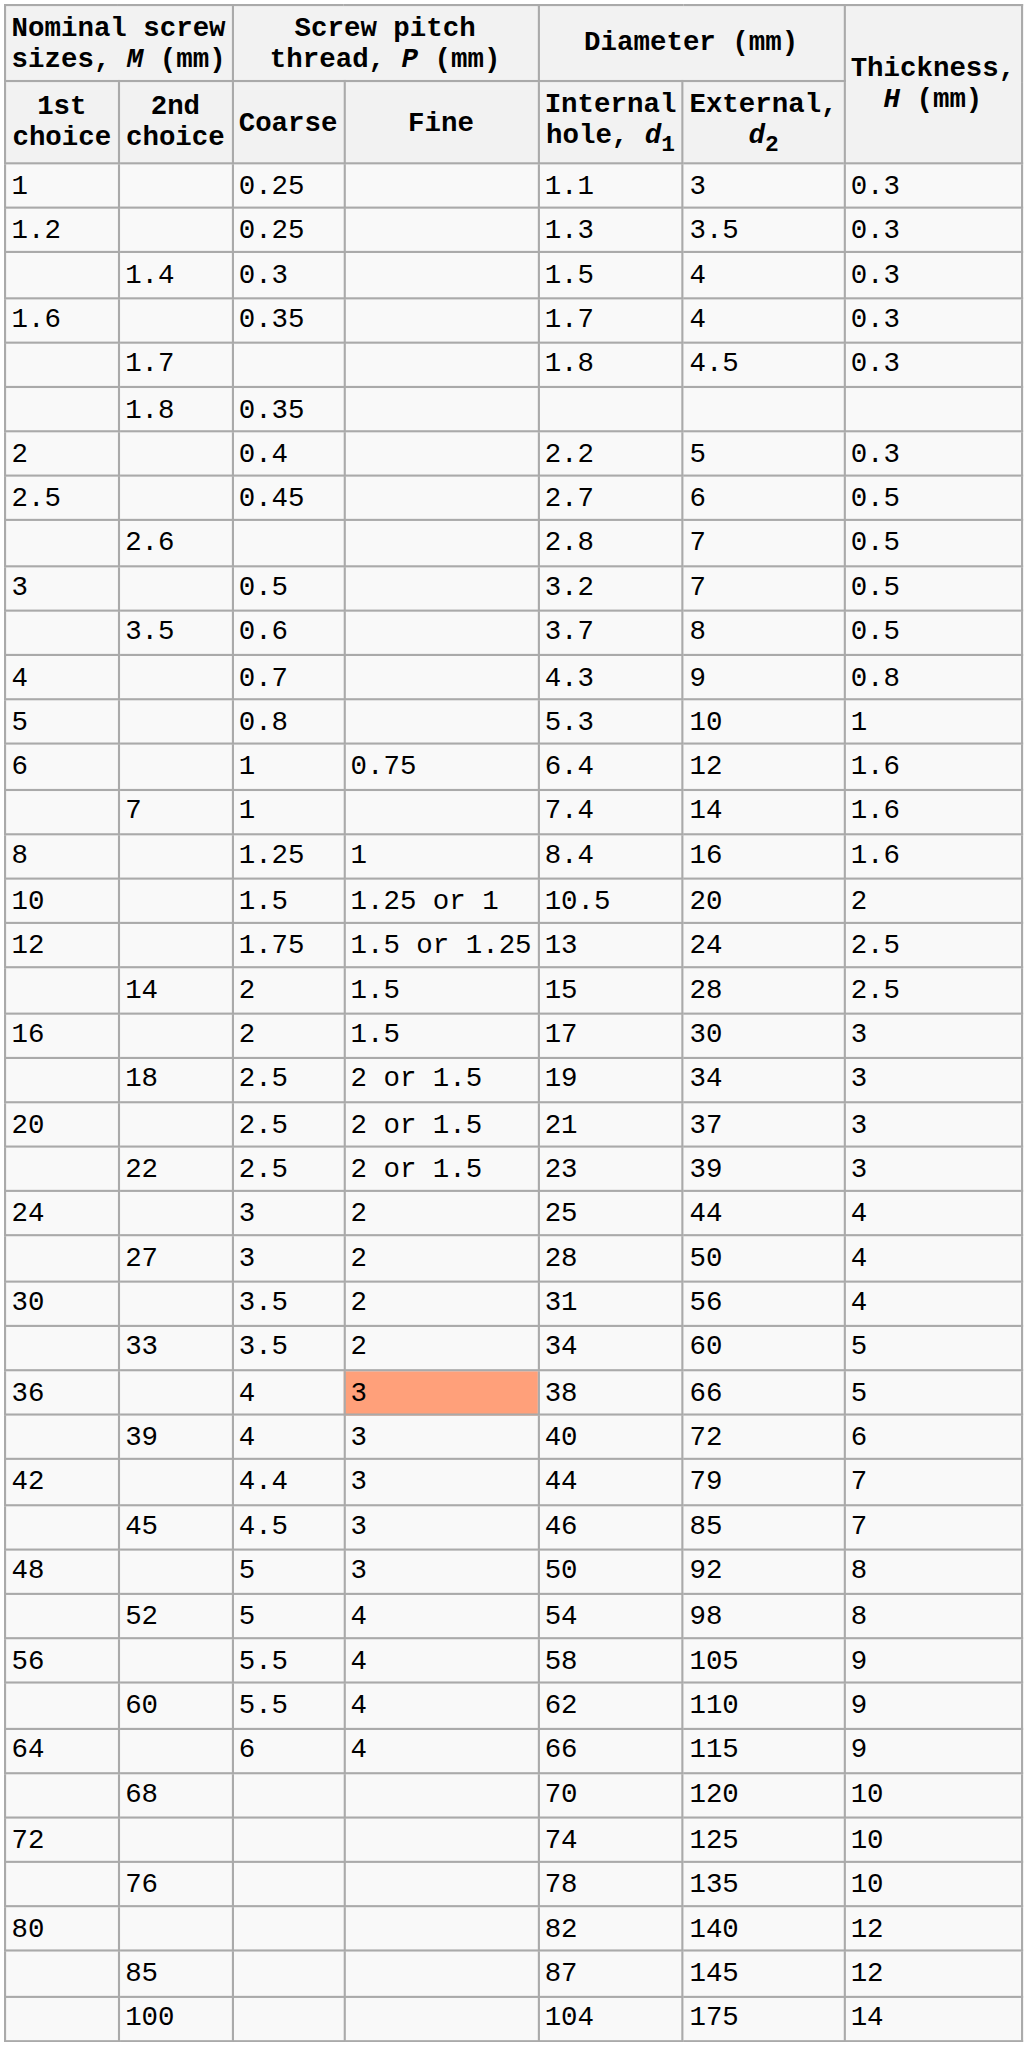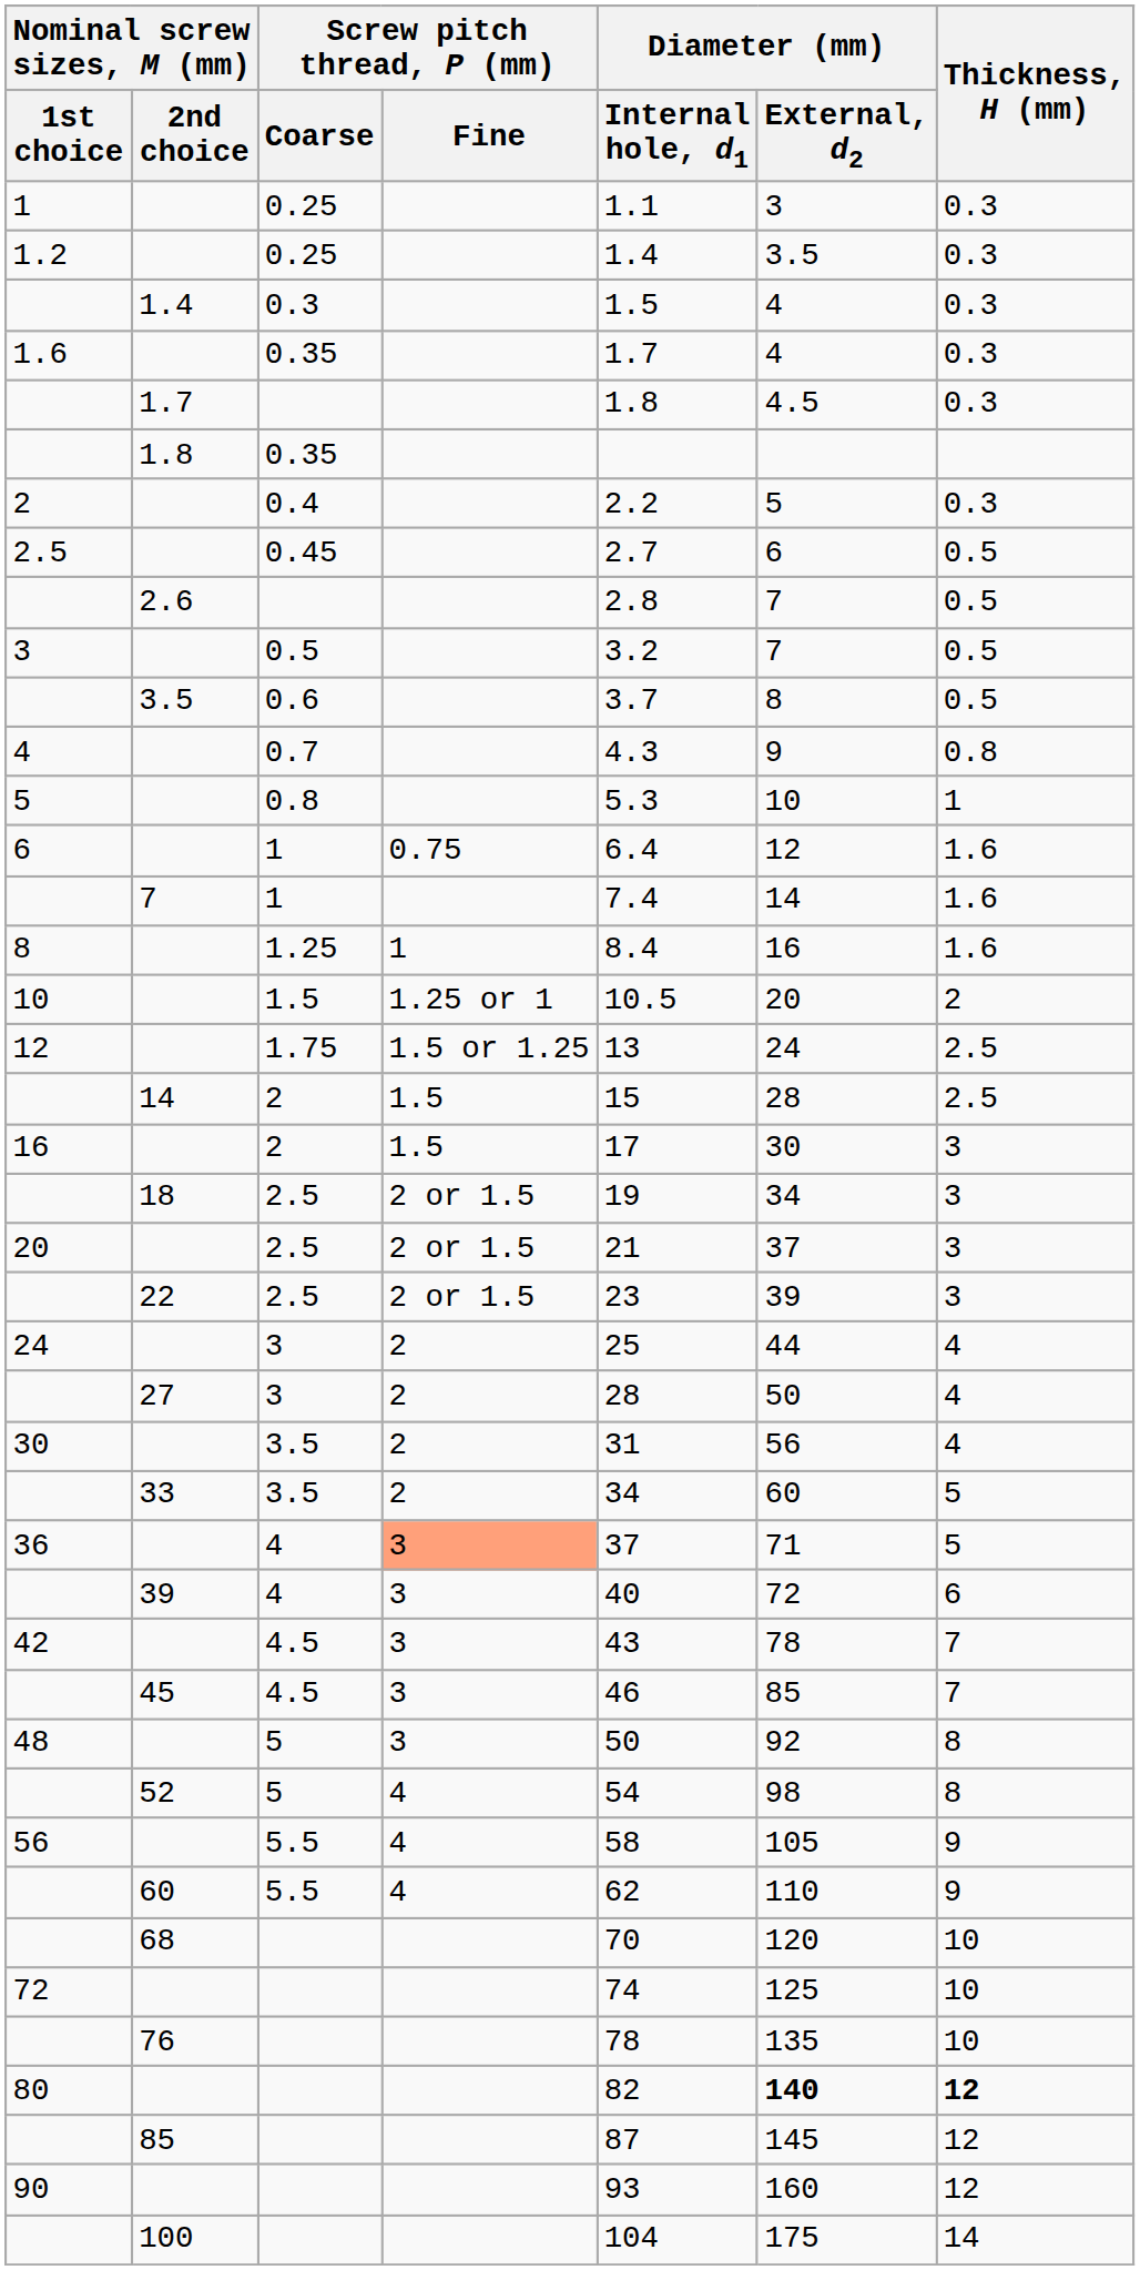1.2 | Diameter (mm) / Internal hole, d1: 1.3 -> 1.4
36 | Diameter (mm) / Internal hole, d1: 38 -> 37
36 | Diameter (mm) / External, d2: 66 -> 71
42 | Screw pitch thread, P (mm) / Coarse: 4.4 -> 4.5
42 | Diameter (mm) / Internal hole, d1: 44 -> 43
42 | Diameter (mm) / External, d2: 79 -> 78
- row: 64 | 6 | 4 | 66 | 115 | 9
80 | Diameter (mm) / External, d2: normal -> bold
80 | Thickness, H (mm): normal -> bold
+ row: 90 | 93 | 160 | 12
